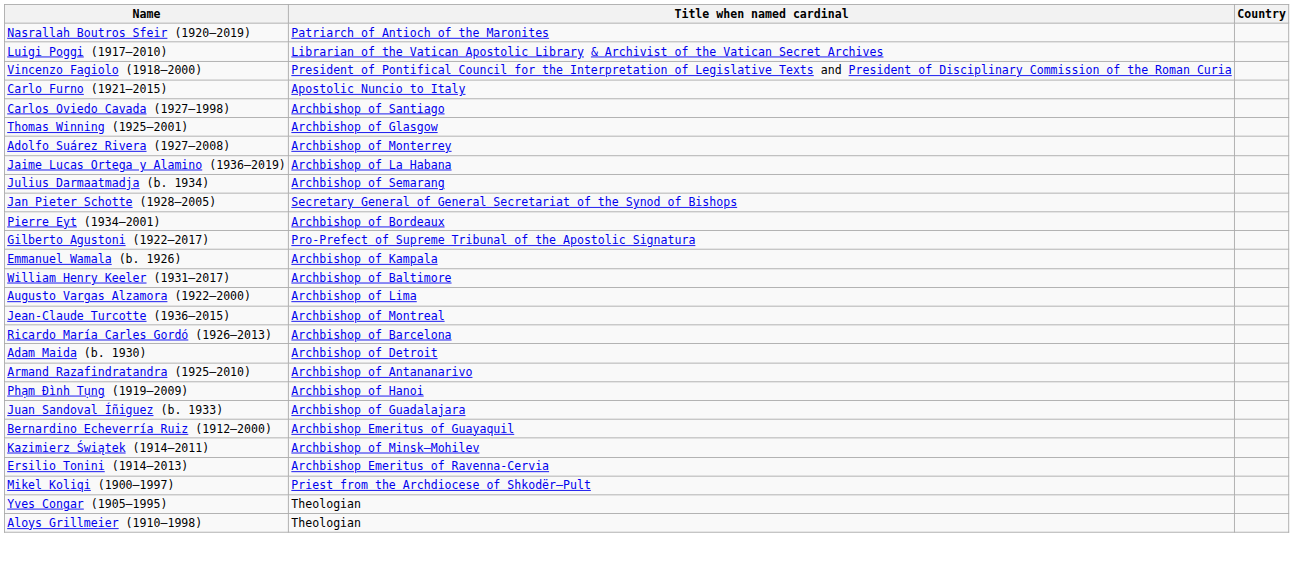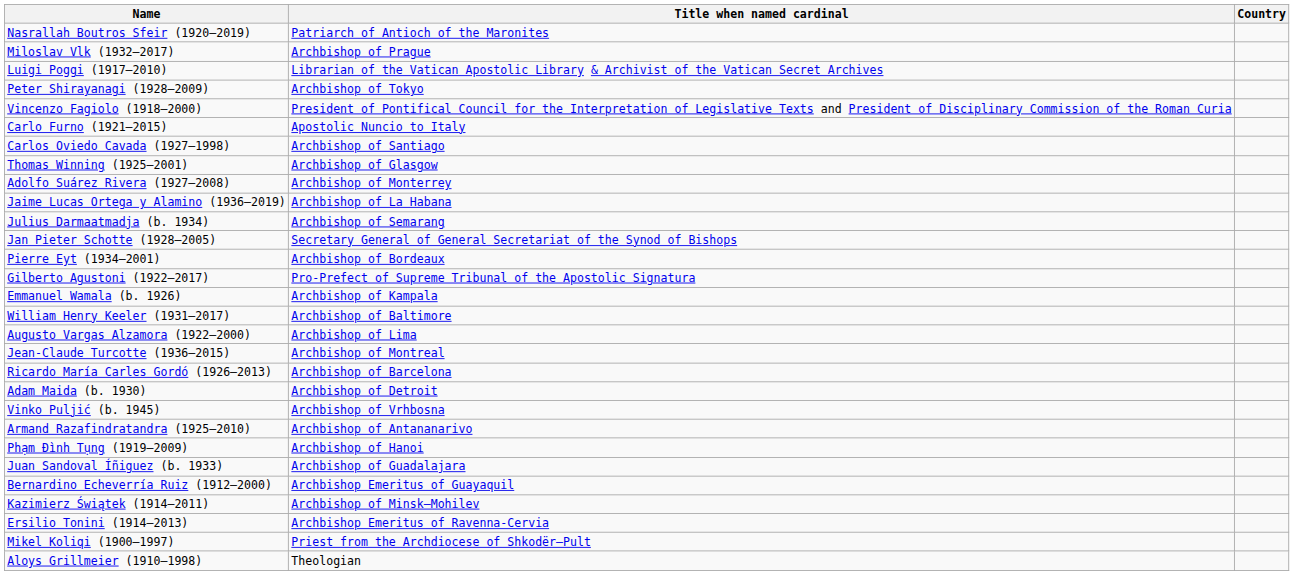+ row: Miloslav Vlk (1932–2017) | Archbishop of Prague
+ row: Peter Shirayanagi (1928–2009) | Archbishop of Tokyo
+ row: Vinko Puljić (b. 1945) | Archbishop of Vrhbosna
- row: Yves Congar (1905–1995) | Theologian
